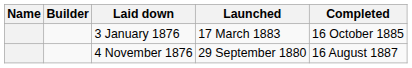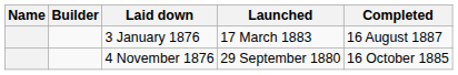3 January 1876 | Completed: 16 October 1885 -> 16 August 1887
4 November 1876 | Completed: 16 August 1887 -> 16 October 1885
